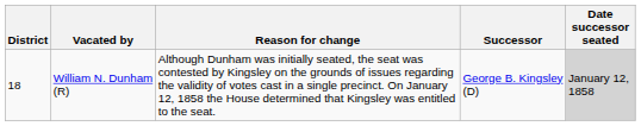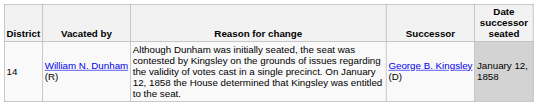William N. Dunham (R) | District: 18 -> 14
